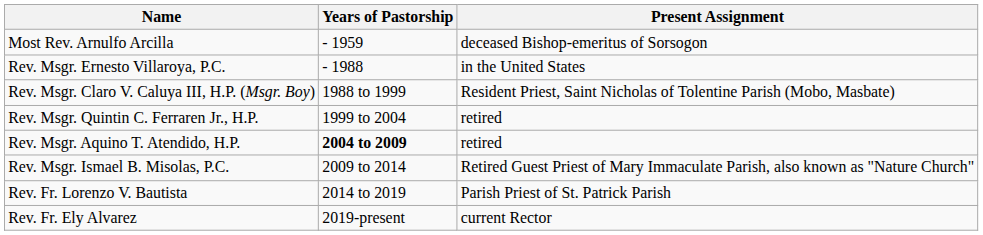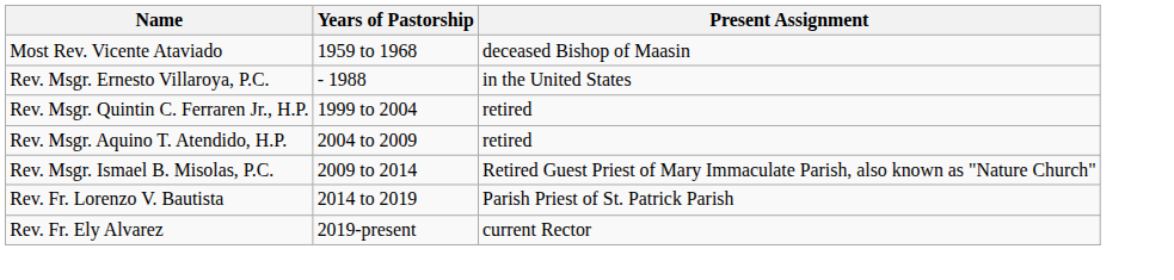- row: Most Rev. Arnulfo Arcilla | - 1959 | deceased Bishop-emeritus of Sorsogon
+ row: Most Rev. Vicente Ataviado | 1959 to 1968 | deceased Bishop of Maasin
- row: Rev. Msgr. Claro V. Caluya III, H.P. (Msgr. Boy) | 1988 to 1999 | Resident Priest, Saint Nicholas of Tolentine Parish (Mobo, Masbate)
Rev. Msgr. Aquino T. Atendido, H.P. | Years of Pastorship: bold -> normal
